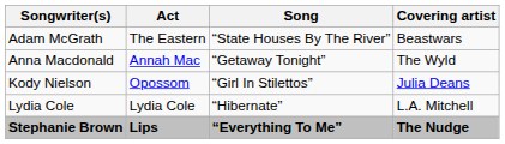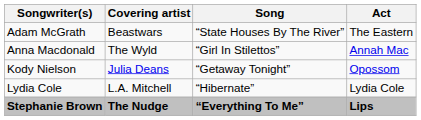columns swapped: Act <-> Covering artist
Anna Macdonald | Song: “Getaway Tonight” -> “Girl In Stilettos”
Kody Nielson | Song: “Girl In Stilettos” -> “Getaway Tonight”
